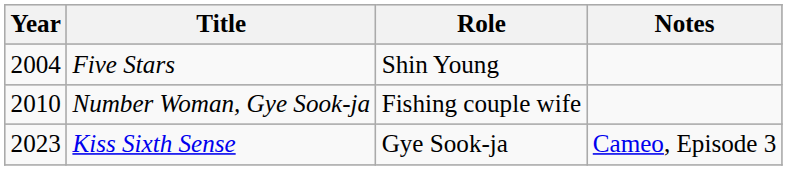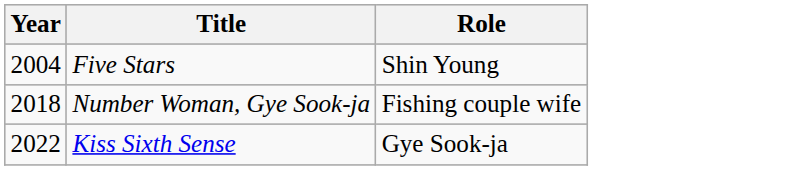- column: Notes | Cameo, Episode 3
Number Woman, Gye Sook-ja | Year: 2010 -> 2018
Kiss Sixth Sense | Year: 2023 -> 2022
